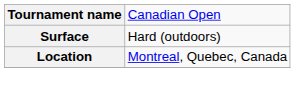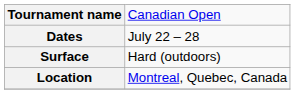+ row: Dates | July 22 – 28
